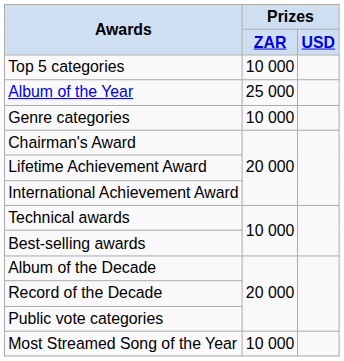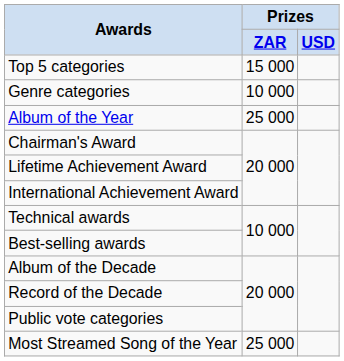Top 5 categories | Prizes / ZAR: 10 000 -> 15 000
rows swapped: Album of the Year <-> Genre categories
Most Streamed Song of the Year | Prizes / ZAR: 10 000 -> 25 000
